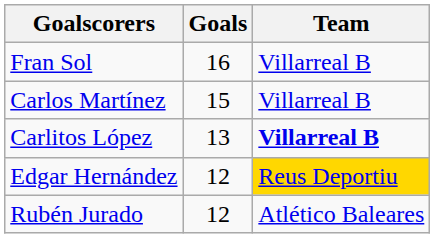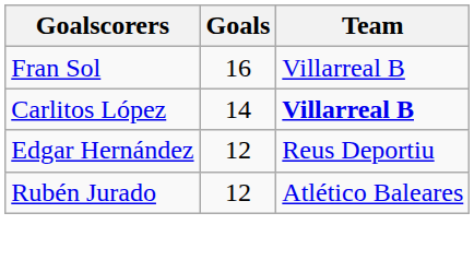- row: Carlos Martínez | 15 | Villarreal B
Carlitos López | Goals: 13 -> 14
Edgar Hernández | Team: gold background -> no background
